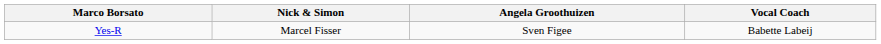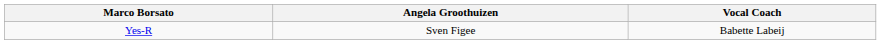- column: Nick & Simon | Marcel Fisser
